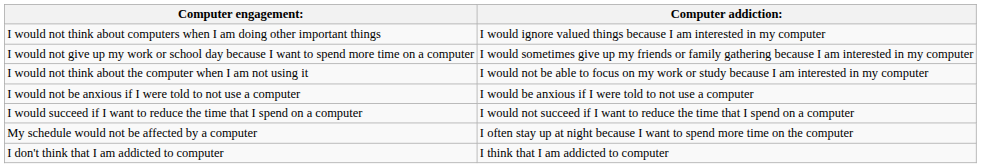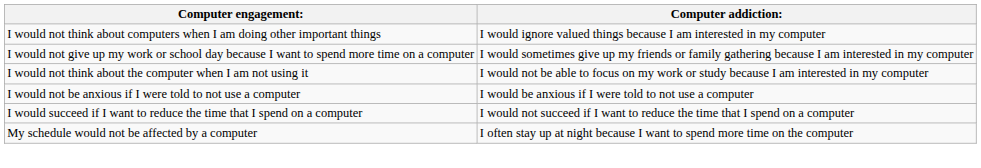- row: I don't think that I am addicted to computer | I think that I am addicted to computer
